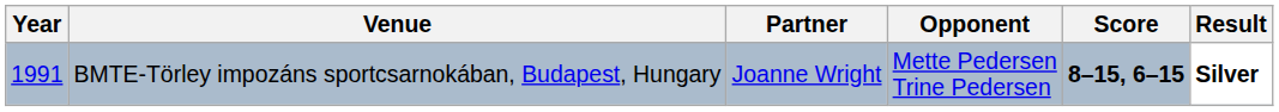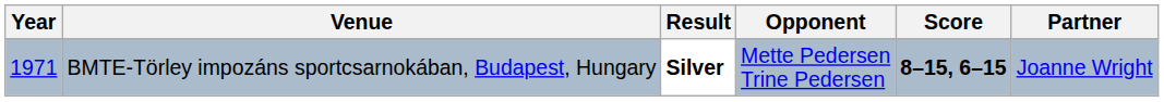columns swapped: Partner <-> Result
BMTE-Törley impozáns sportcsarnokában, Budapest, Hungary | Year: 1991 -> 1971
